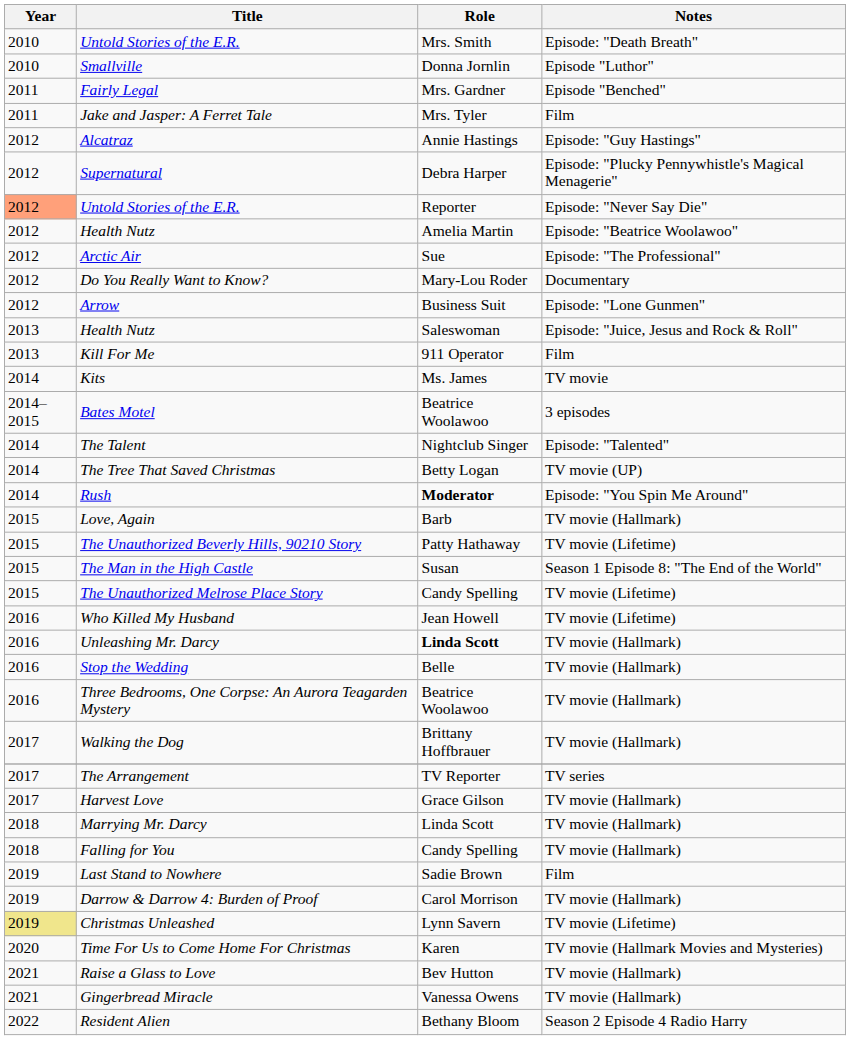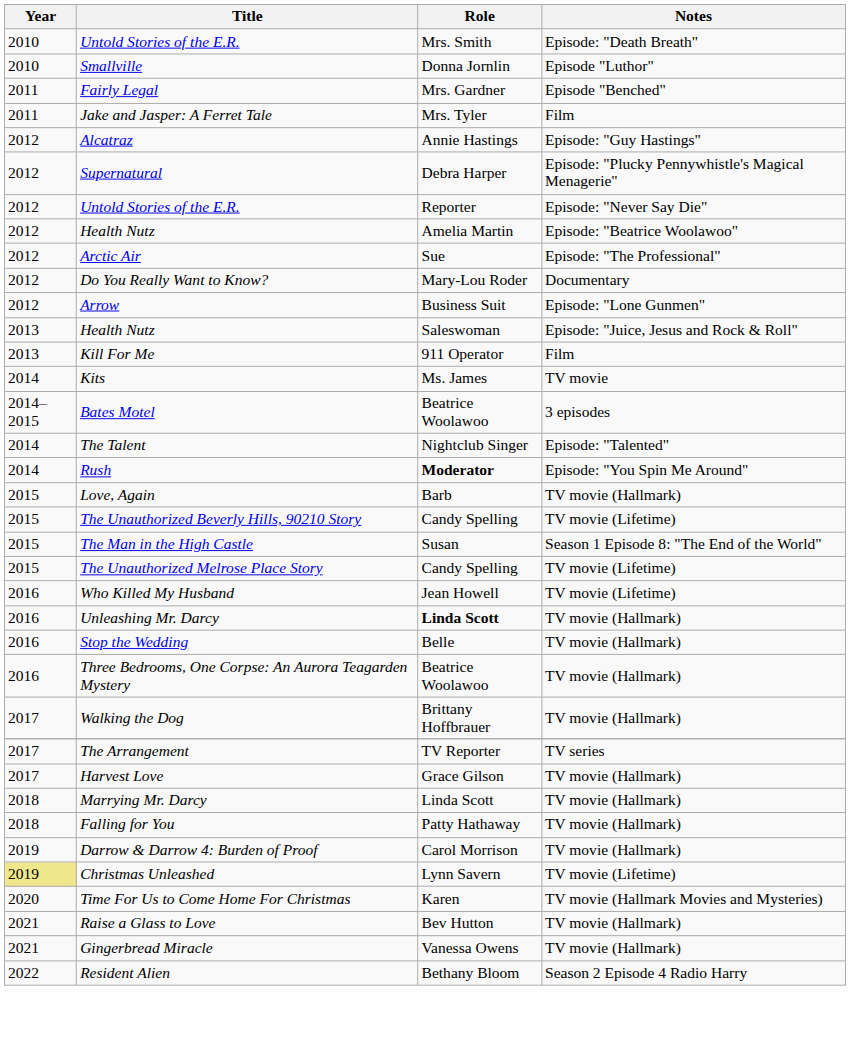Untold Stories of the E.R. / Episode: "Never Say Die" | Year: lightsalmon background -> no background
- row: 2014 | The Tree That Saved Christmas | Betty Logan | TV movie (UP)
The Unauthorized Beverly Hills, 90210 Story | Role: Patty Hathaway -> Candy Spelling
Falling for You | Role: Candy Spelling -> Patty Hathaway
- row: 2019 | Last Stand to Nowhere | Sadie Brown | Film
